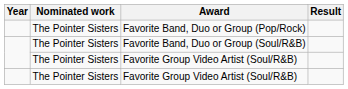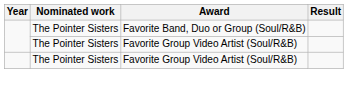- row: The Pointer Sisters | Favorite Band, Duo or Group (Pop/Rock)
